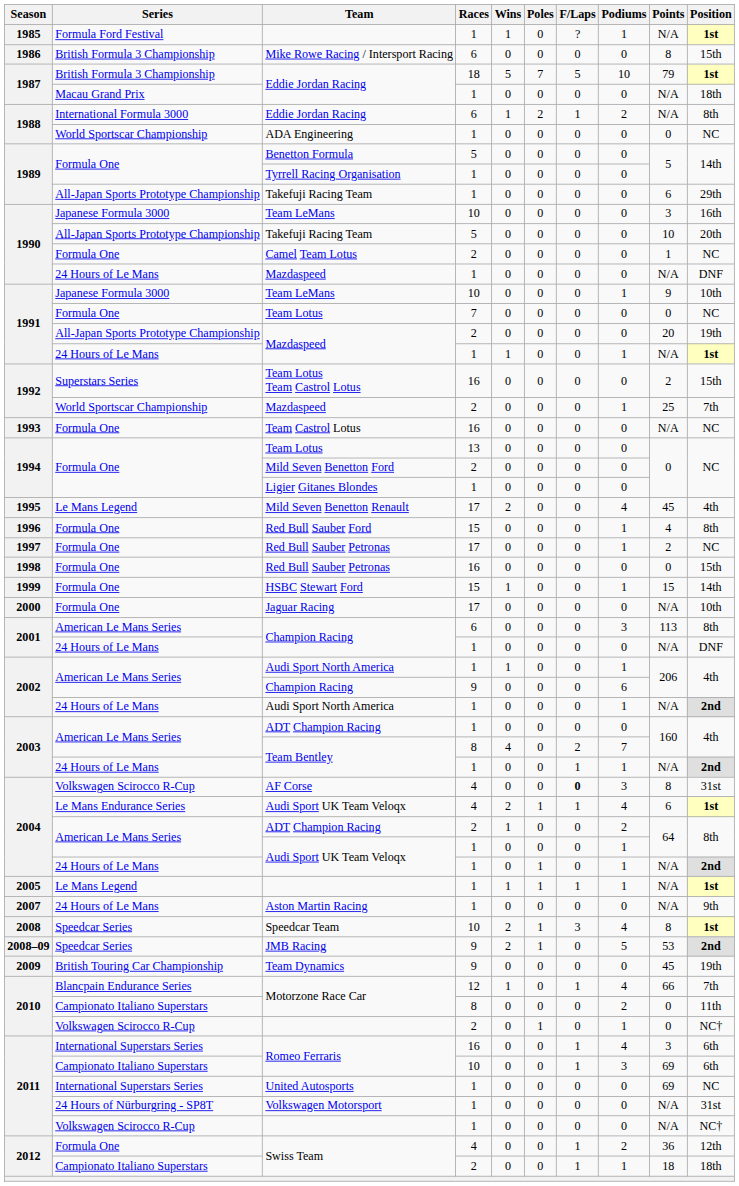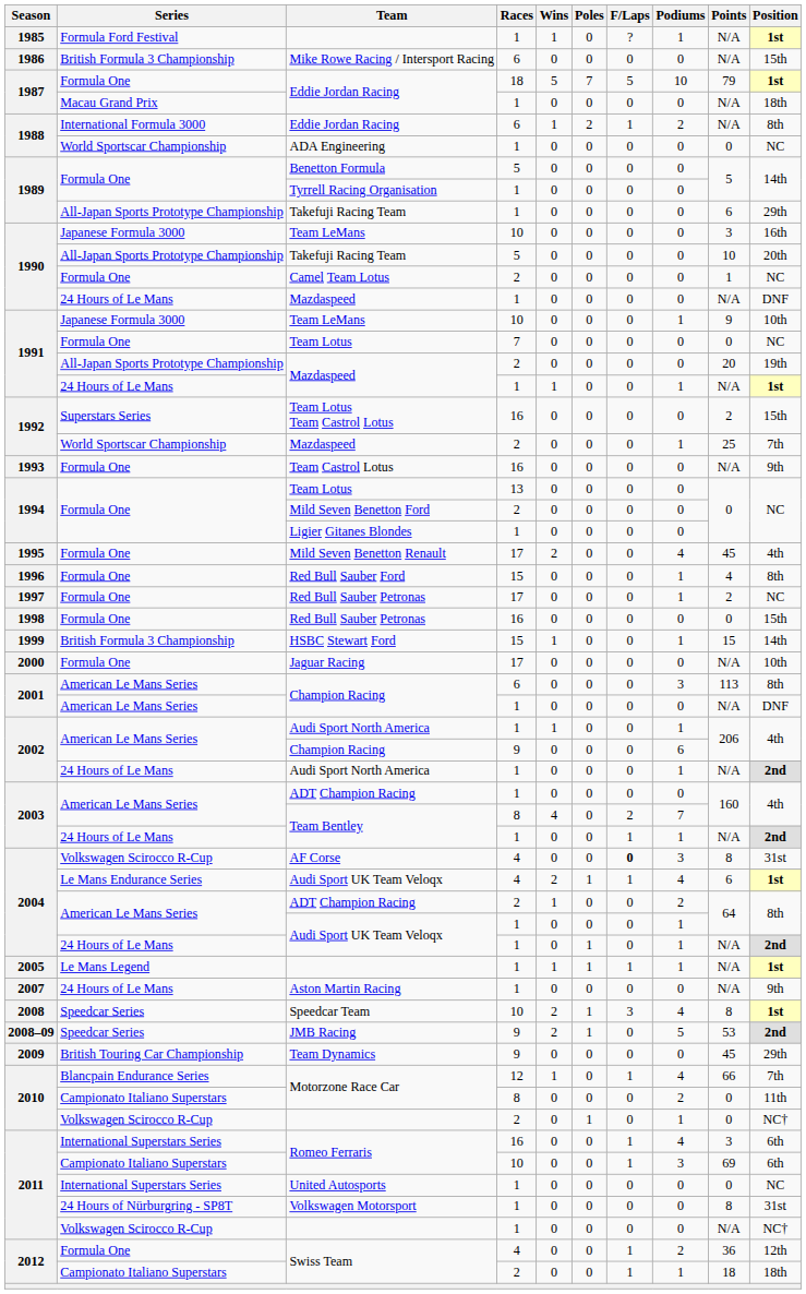Mike Rowe Racing / Intersport Racing | Points: 8 -> N/A
Eddie Jordan Racing / 18 | Series: British Formula 3 Championship -> Formula One
Team Castrol Lotus | Position: NC -> 9th
Mild Seven Benetton Renault | Series: Le Mans Legend -> Formula One
HSBC Stewart Ford | Series: Formula One -> British Formula 3 Championship
Champion Racing / 1 | Series: 24 Hours of Le Mans -> American Le Mans Series
Team Dynamics | Position: 19th -> 29th
United Autosports | Points: 69 -> 0
Volkswagen Motorsport | Points: N/A -> 8
